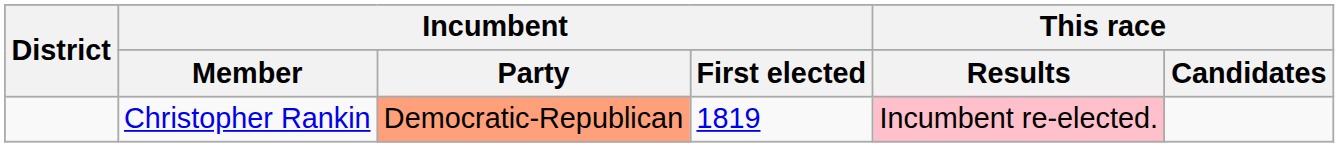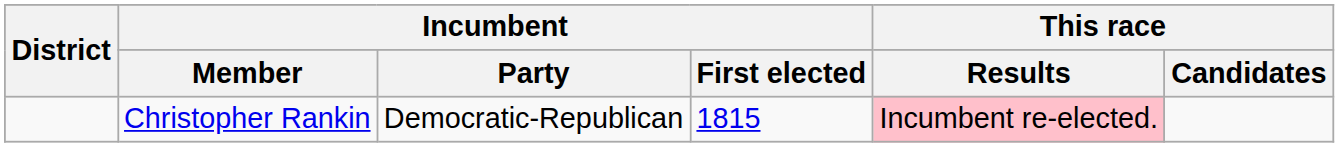Christopher Rankin | Incumbent / Party: lightsalmon background -> no background
Christopher Rankin | Incumbent / First elected: 1819 -> 1815
